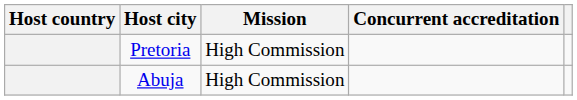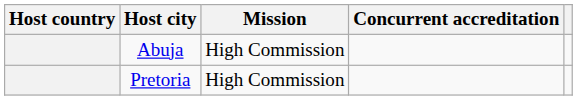rows swapped: Abuja <-> Pretoria
